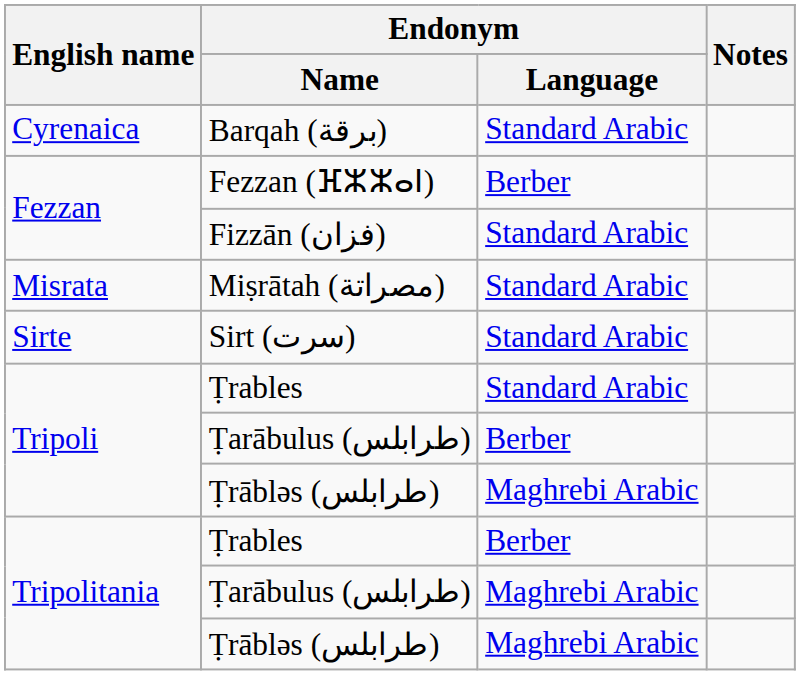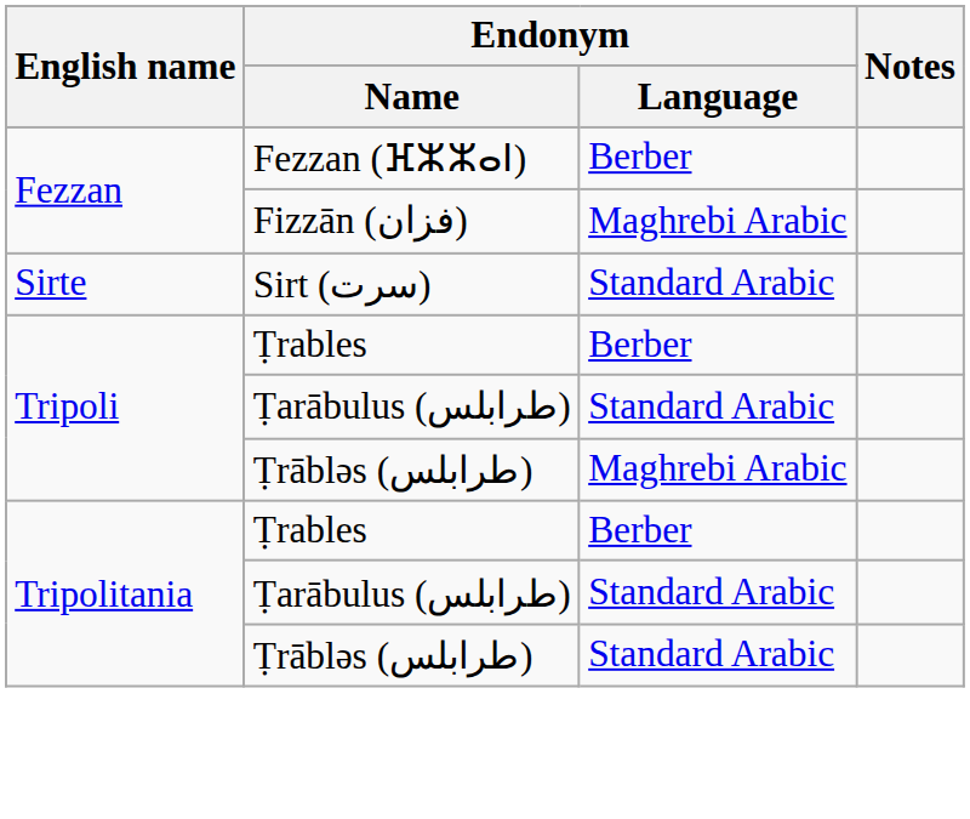- row: Cyrenaica | Barqah (برقة) | Standard Arabic
Fizzān (فزان) | Endonym / Language: Standard Arabic -> Maghrebi Arabic
- row: Misrata | Miṣrātah (مصراتة) | Standard Arabic
Tripoli / Ṭrables | Endonym / Language: Standard Arabic -> Berber
Tripoli / Ṭarābulus (طرابلس) | Endonym / Language: Berber -> Standard Arabic
Tripolitania / Ṭarābulus (طرابلس) | Endonym / Language: Maghrebi Arabic -> Standard Arabic
Tripolitania / Ṭrābləs (طرابلس) | Endonym / Language: Maghrebi Arabic -> Standard Arabic
